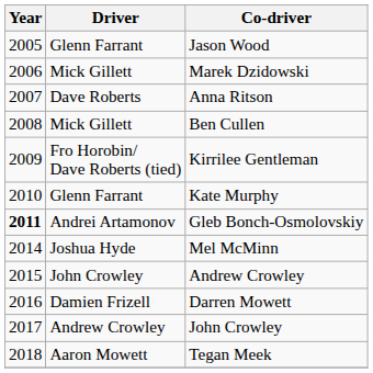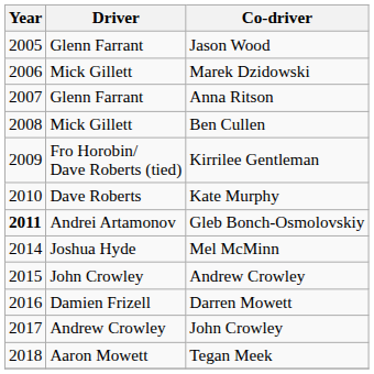Anna Ritson | Driver: Dave Roberts -> Glenn Farrant
Kate Murphy | Driver: Glenn Farrant -> Dave Roberts
